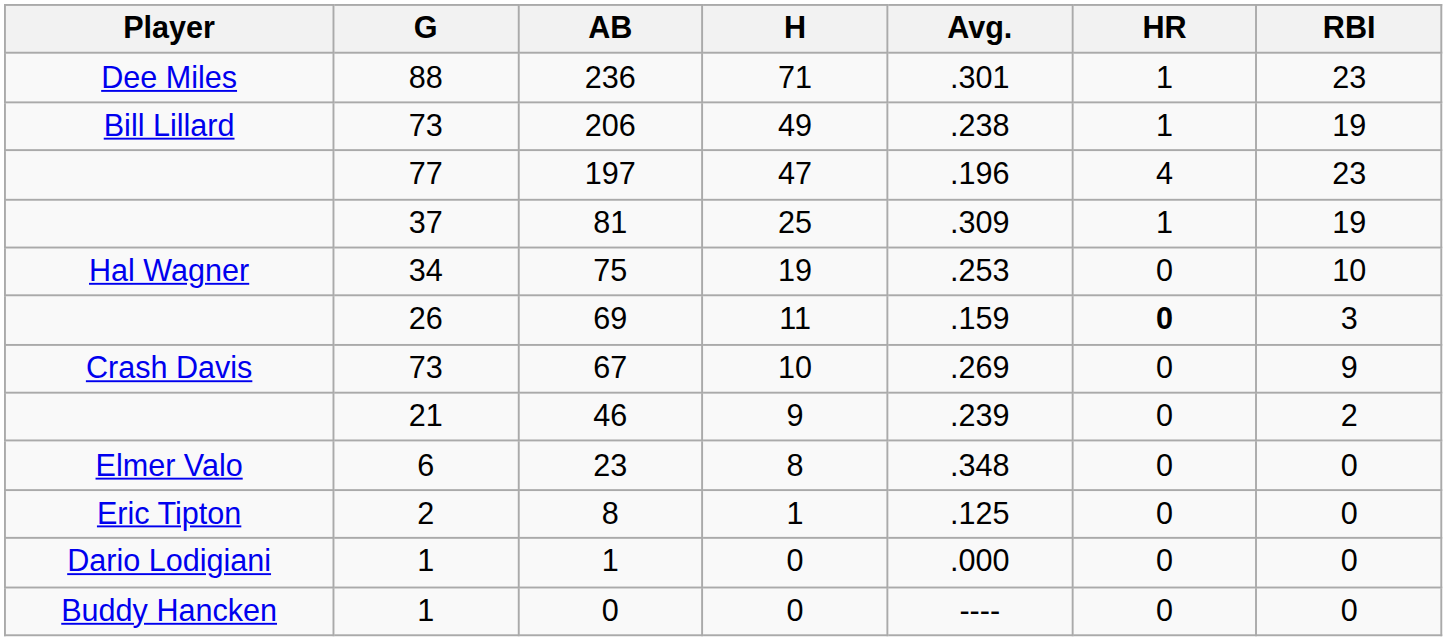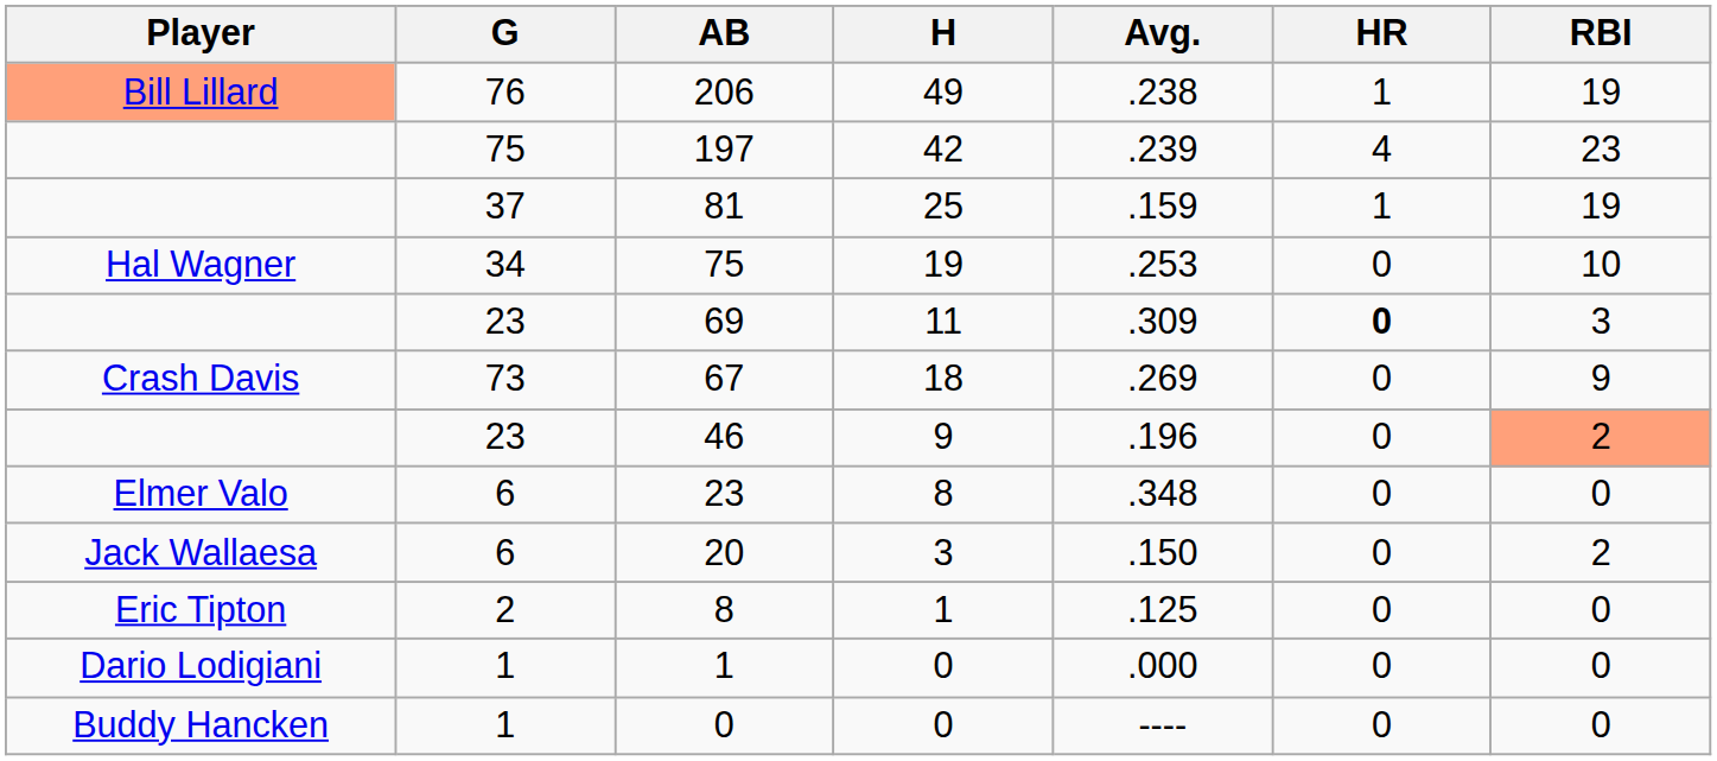- row: Dee Miles | 88 | 236 | 71 | .301 | 1 | 23
206 | Player: no background -> lightsalmon background
206 | G: 73 -> 76
197 | G: 77 -> 75
197 | H: 47 -> 42
197 | Avg.: .196 -> .239
81 | Avg.: .309 -> .159
69 | G: 26 -> 23
69 | Avg.: .159 -> .309
67 | H: 10 -> 18
46 | G: 21 -> 23
46 | Avg.: .239 -> .196
46 | RBI: no background -> lightsalmon background
+ row: Jack Wallaesa | 6 | 20 | 3 | .150 | 0 | 2
